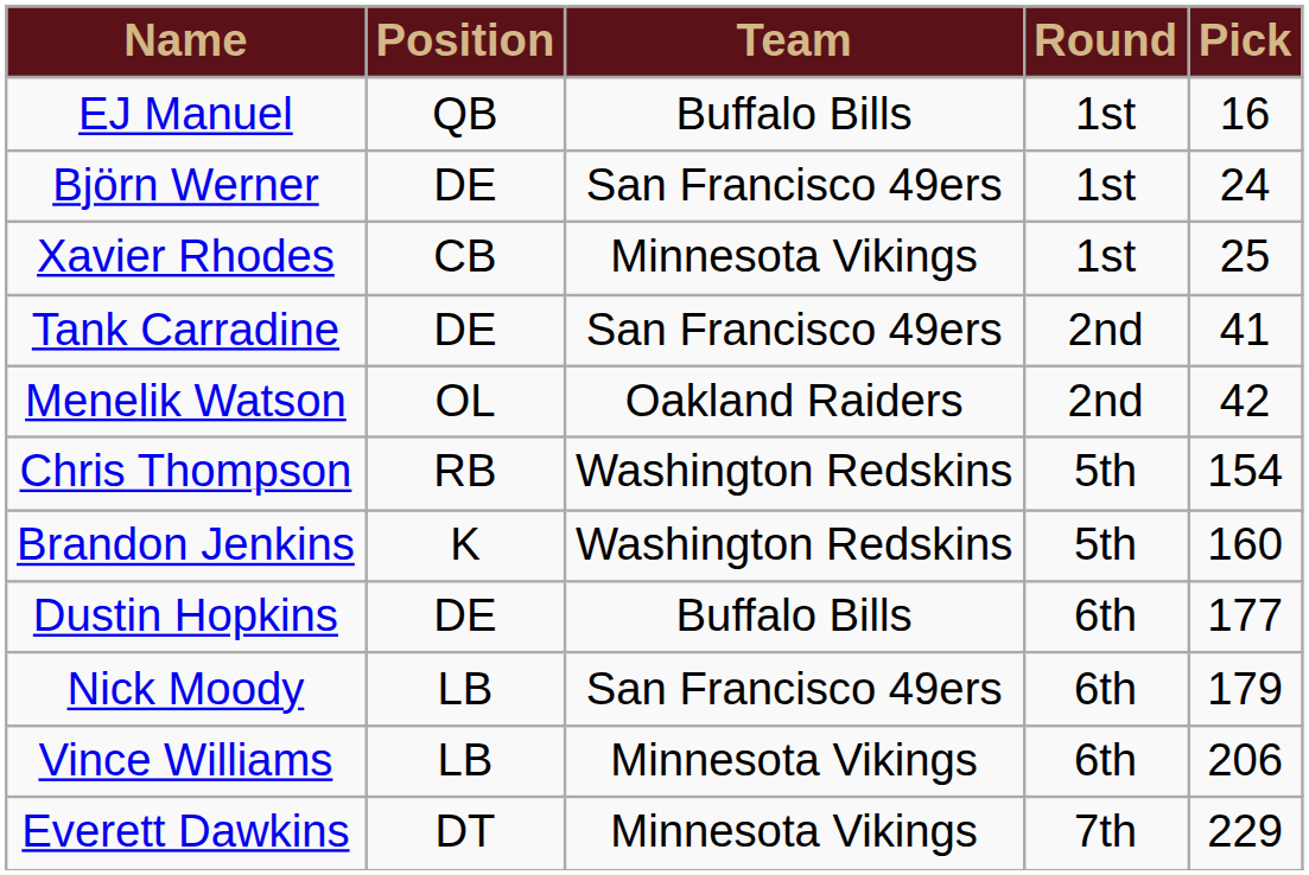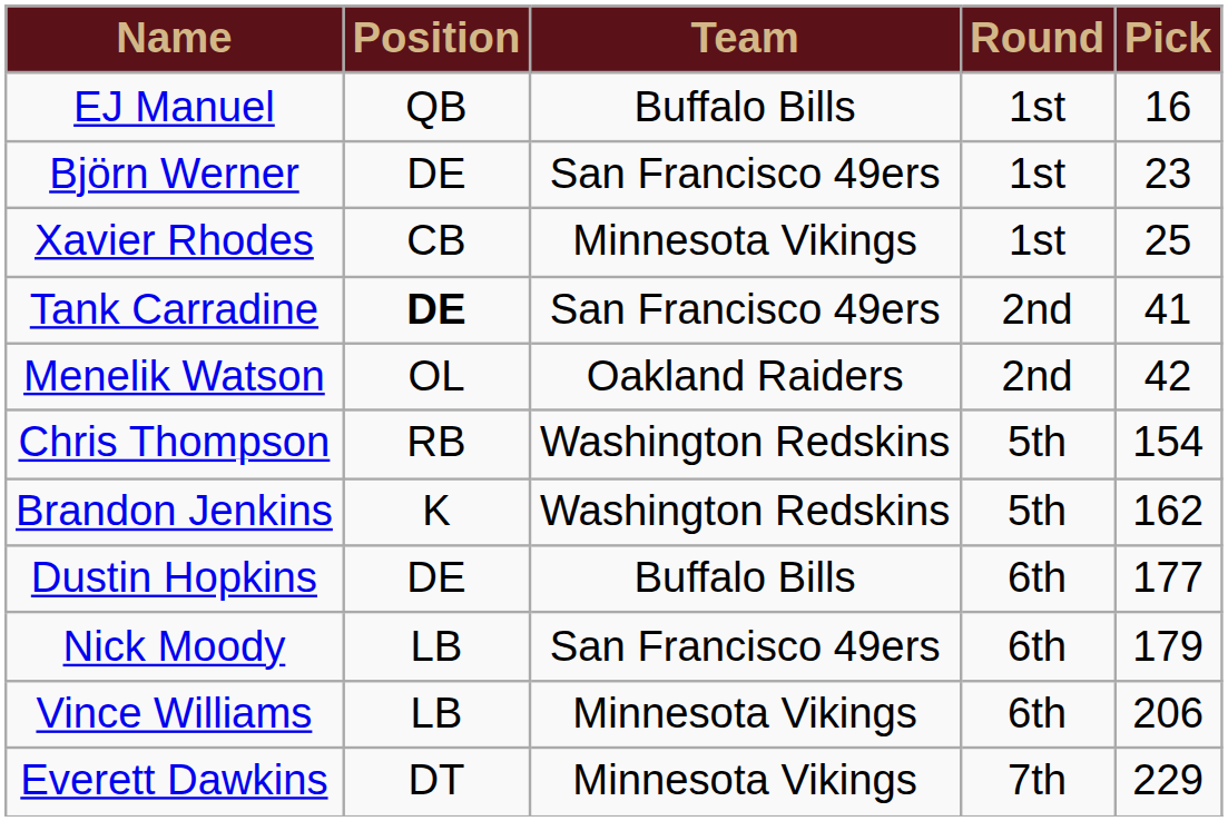Björn Werner | Pick: 24 -> 23
Tank Carradine | Position: normal -> bold
Brandon Jenkins | Pick: 160 -> 162
